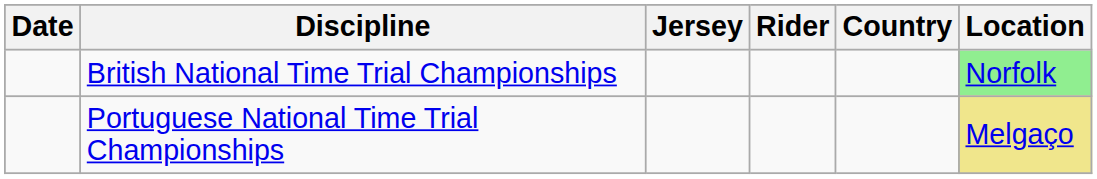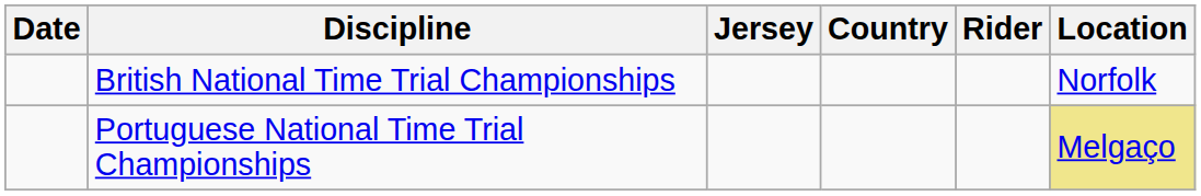columns swapped: Rider <-> Country
British National Time Trial Championships | Location: lightgreen background -> no background
